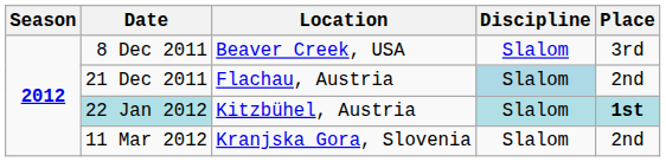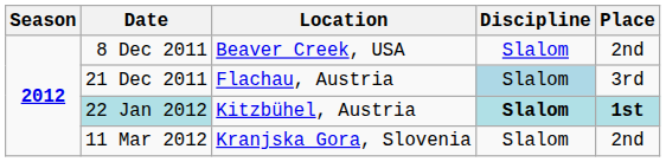8 Dec 2011 | Place: 3rd -> 2nd
21 Dec 2011 | Place: 2nd -> 3rd
22 Jan 2012 | Discipline: normal -> bold
